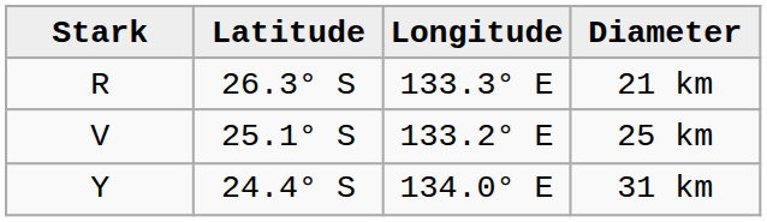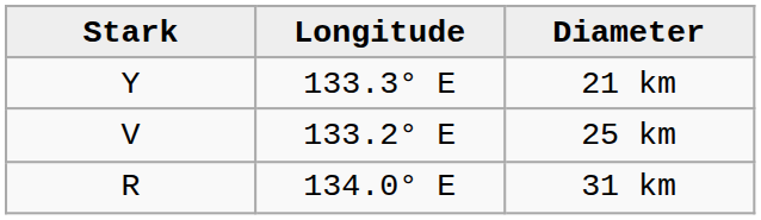- column: Latitude | 26.3° S | 25.1° S | 24.4° S
21 km | Stark: R -> Y
31 km | Stark: Y -> R
